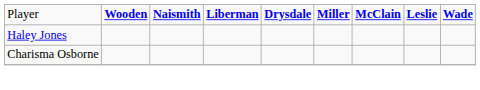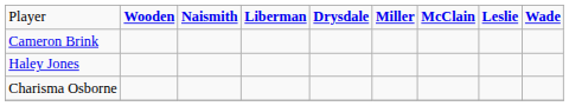+ row: Cameron Brink
